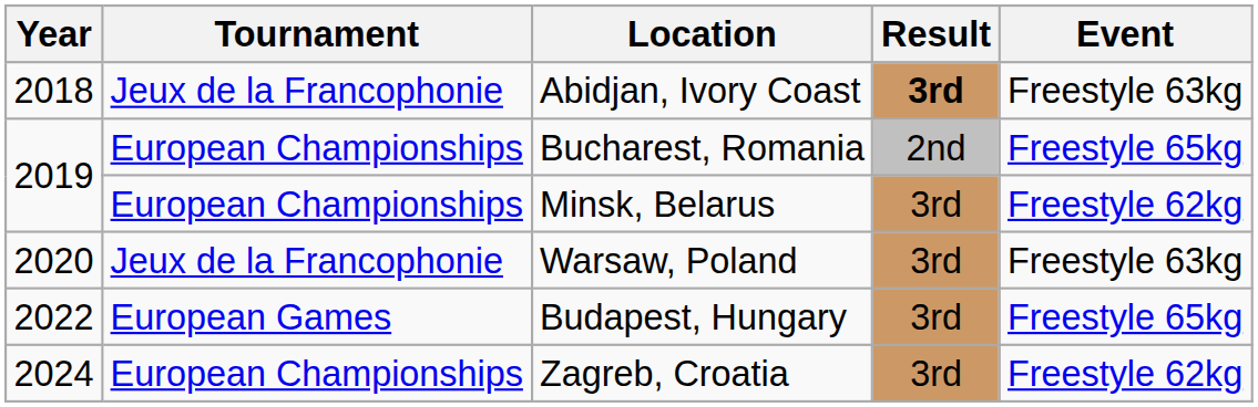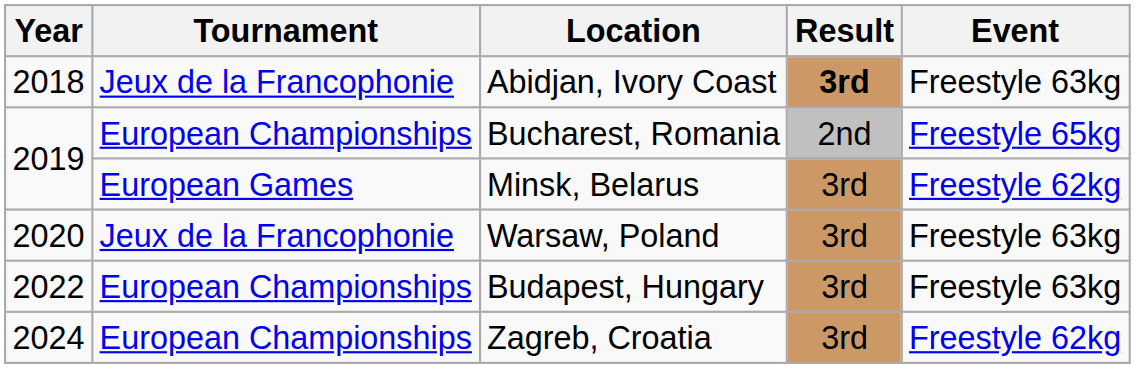Minsk, Belarus | Tournament: European Championships -> European Games
Budapest, Hungary | Tournament: European Games -> European Championships
Budapest, Hungary | Event: Freestyle 65kg -> Freestyle 63kg
